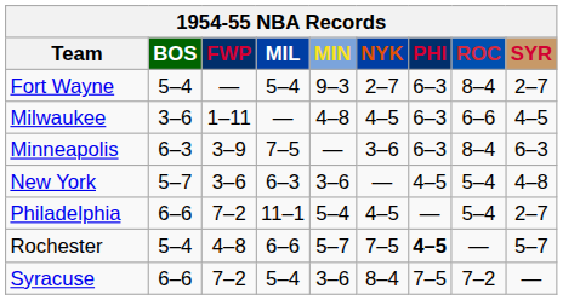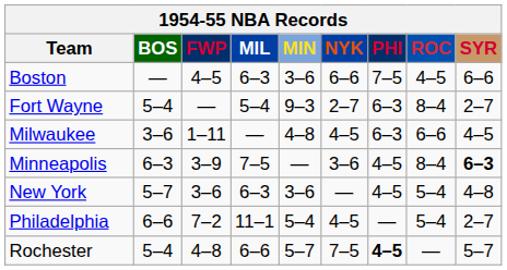+ row: Boston | — | 4–5 | 6–3 | 3–6 | 6–6 | 7–5 | 4–5 | 6–6
Minneapolis | PHI: 6–3 -> 4–5
Minneapolis | SYR: normal -> bold
- row: Syracuse | 6–6 | 7–2 | 5–4 | 3–6 | 8–4 | 7–5 | 7–2 | —
